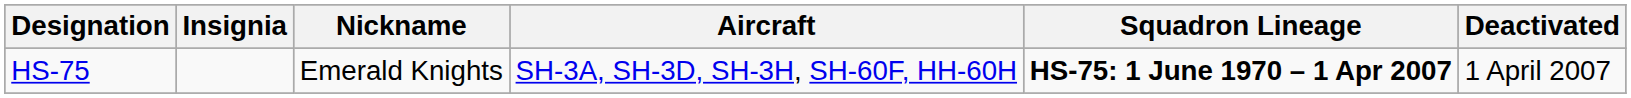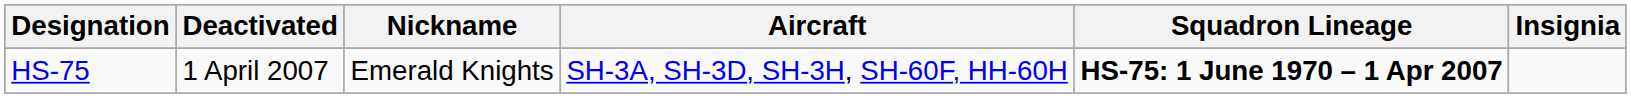columns swapped: Insignia <-> Deactivated
